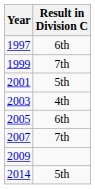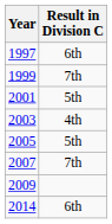2005 | Result in Division C: 6th -> 5th
2014 | Result in Division C: 5th -> 6th
